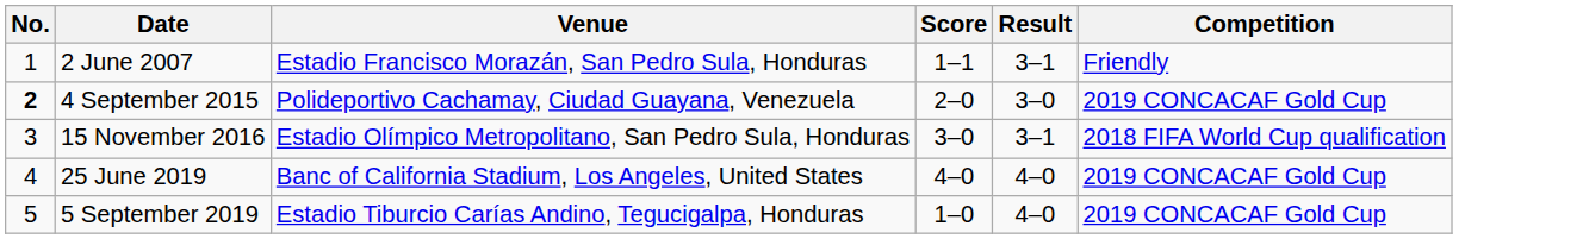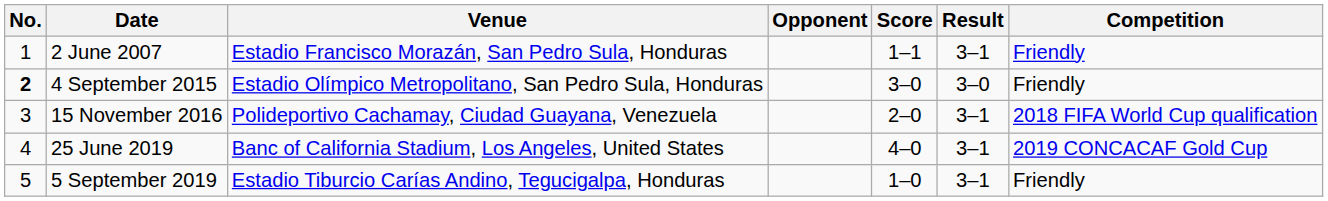+ column: Opponent
4 September 2015 | Venue: Polideportivo Cachamay, Ciudad Guayana, Venezuela -> Estadio Olímpico Metropolitano, San Pedro Sula, Honduras
4 September 2015 | Score: 2–0 -> 3–0
4 September 2015 | Competition: 2019 CONCACAF Gold Cup -> Friendly
15 November 2016 | Venue: Estadio Olímpico Metropolitano, San Pedro Sula, Honduras -> Polideportivo Cachamay, Ciudad Guayana, Venezuela
15 November 2016 | Score: 3–0 -> 2–0
25 June 2019 | Result: 4–0 -> 3–1
5 September 2019 | Result: 4–0 -> 3–1
5 September 2019 | Competition: 2019 CONCACAF Gold Cup -> Friendly
